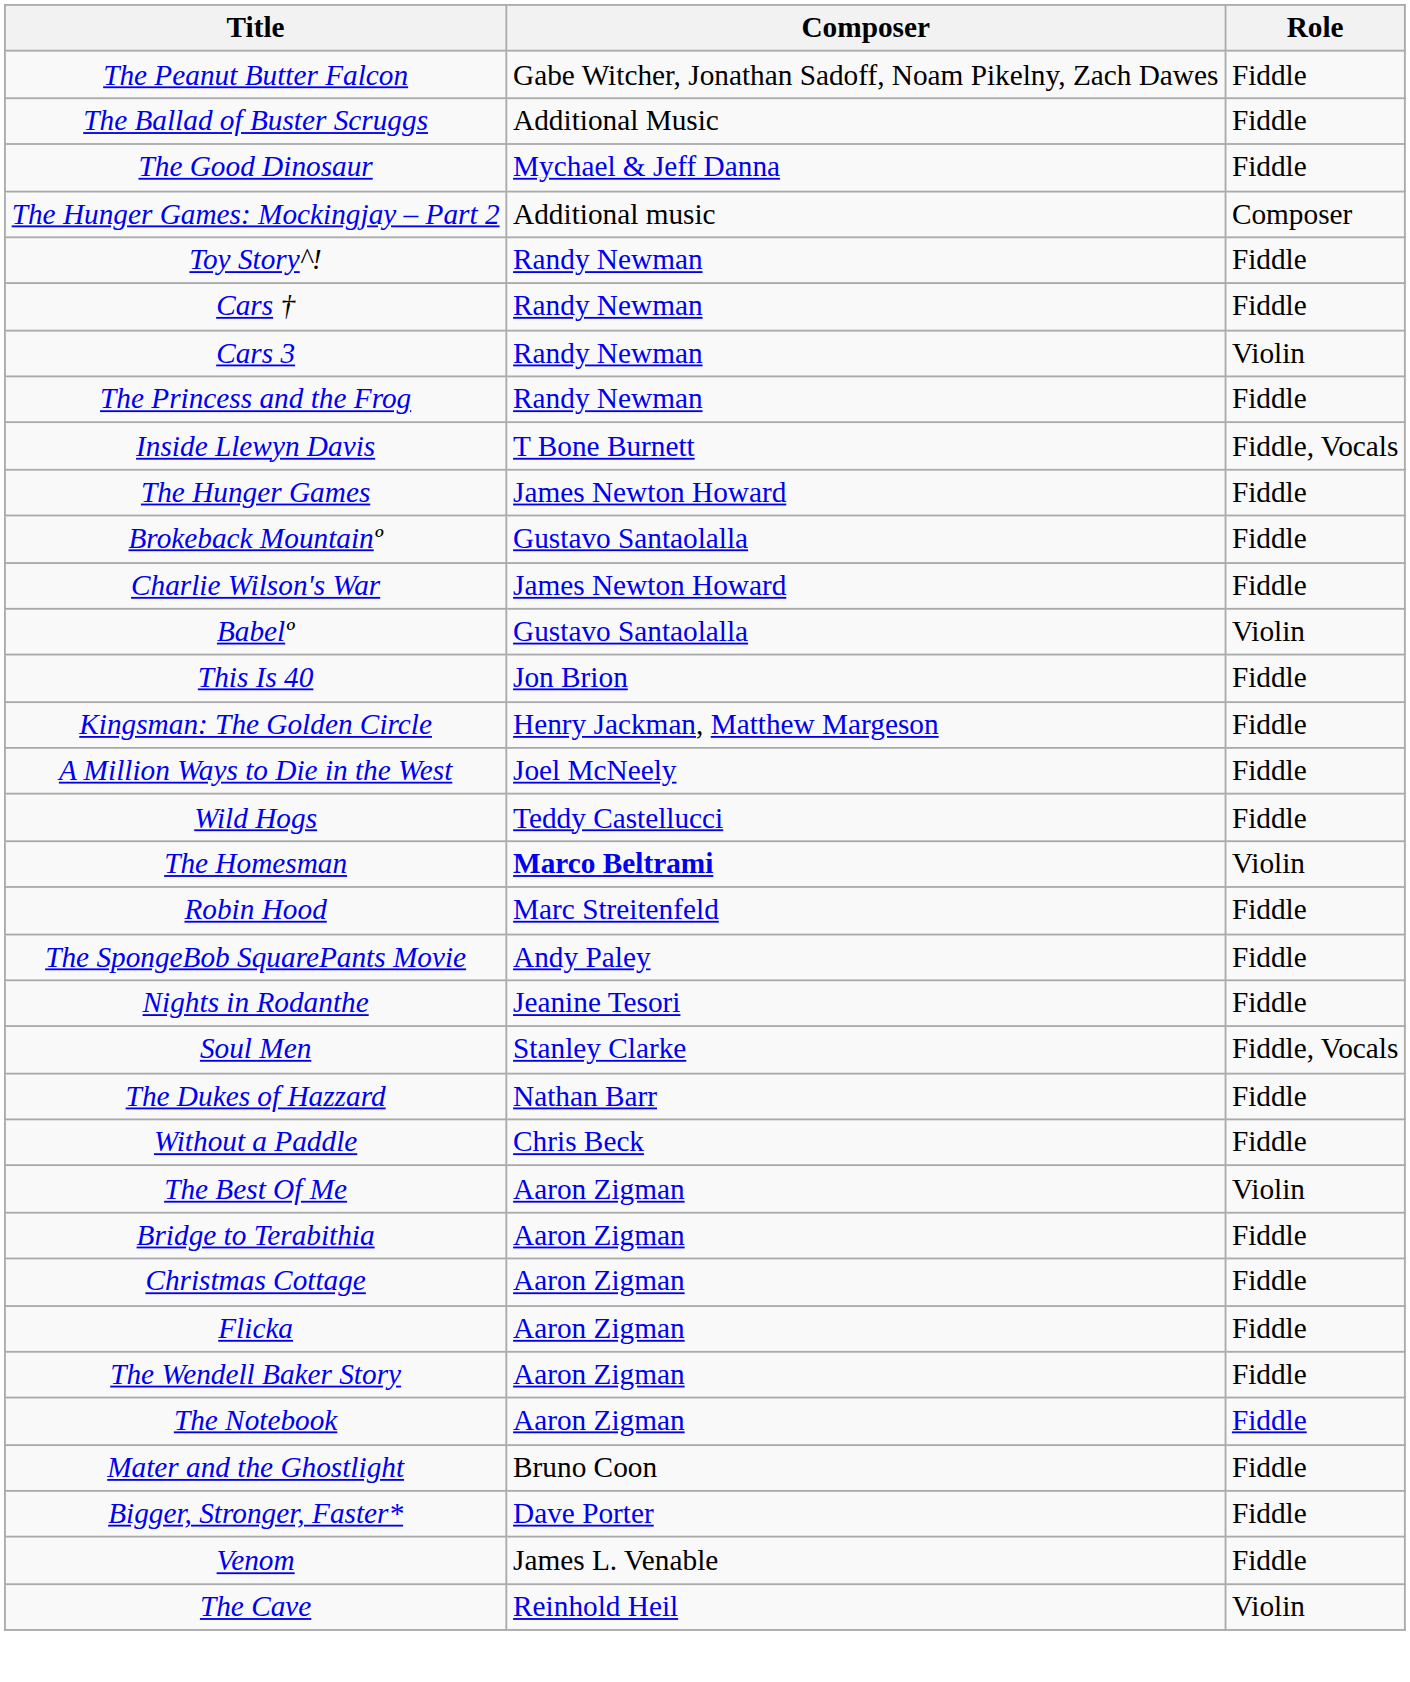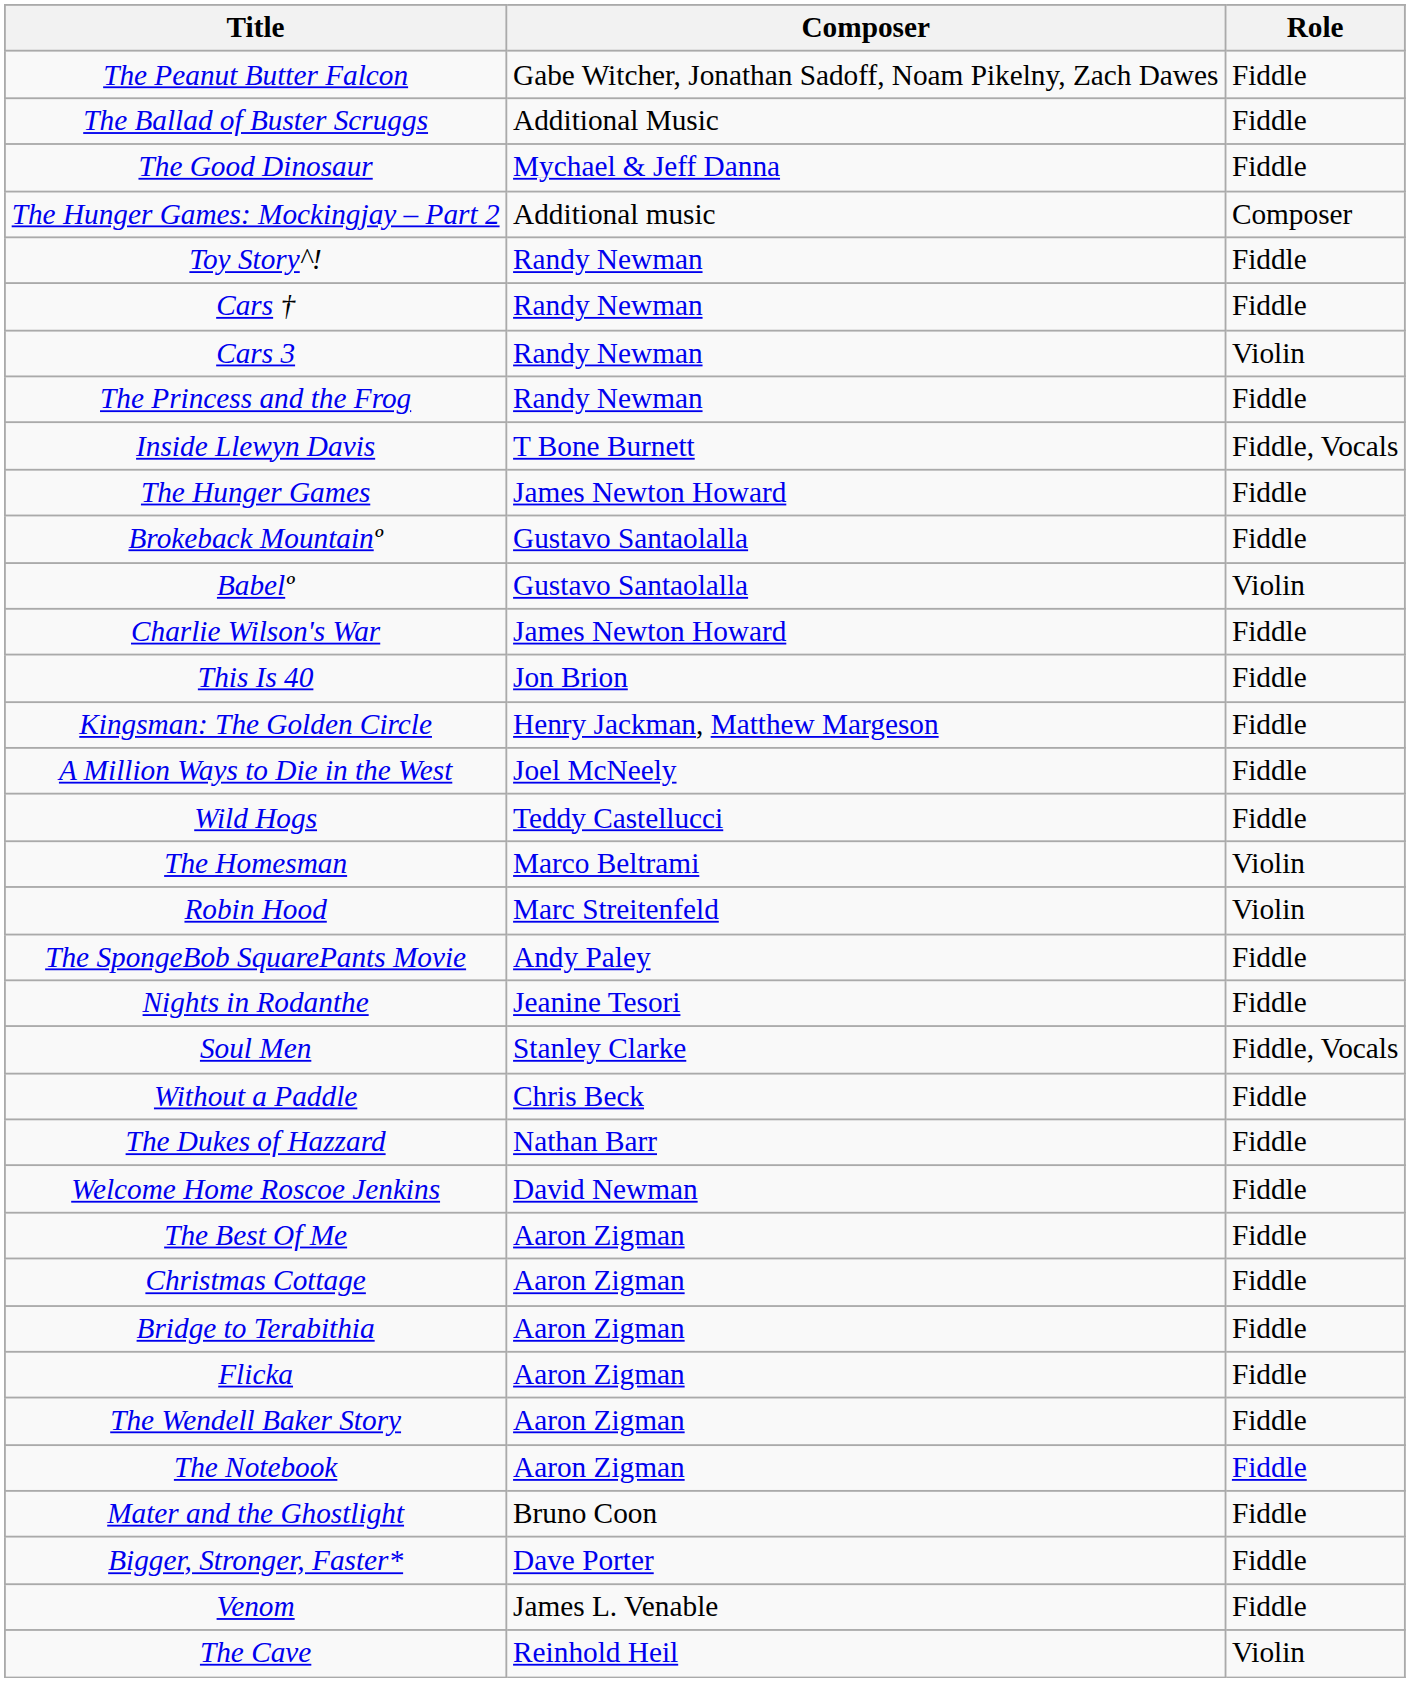rows swapped: Babelº <-> Charlie Wilson's War
The Homesman | Composer: bold -> normal
Robin Hood | Role: Fiddle -> Violin
rows swapped: The Dukes of Hazzard <-> Without a Paddle
+ row: Welcome Home Roscoe Jenkins | David Newman | Fiddle
The Best Of Me | Role: Violin -> Fiddle
rows swapped: Bridge to Terabithia <-> Christmas Cottage
